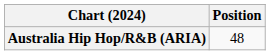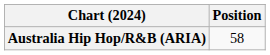Australia Hip Hop/R&B (ARIA) | Position: 48 -> 58
